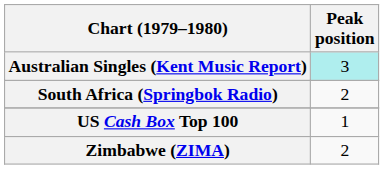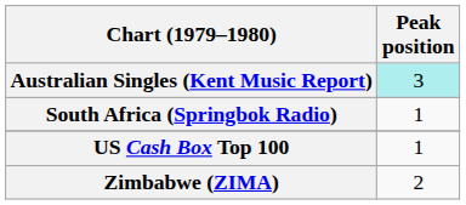South Africa (Springbok Radio) | Peak position: 2 -> 1
